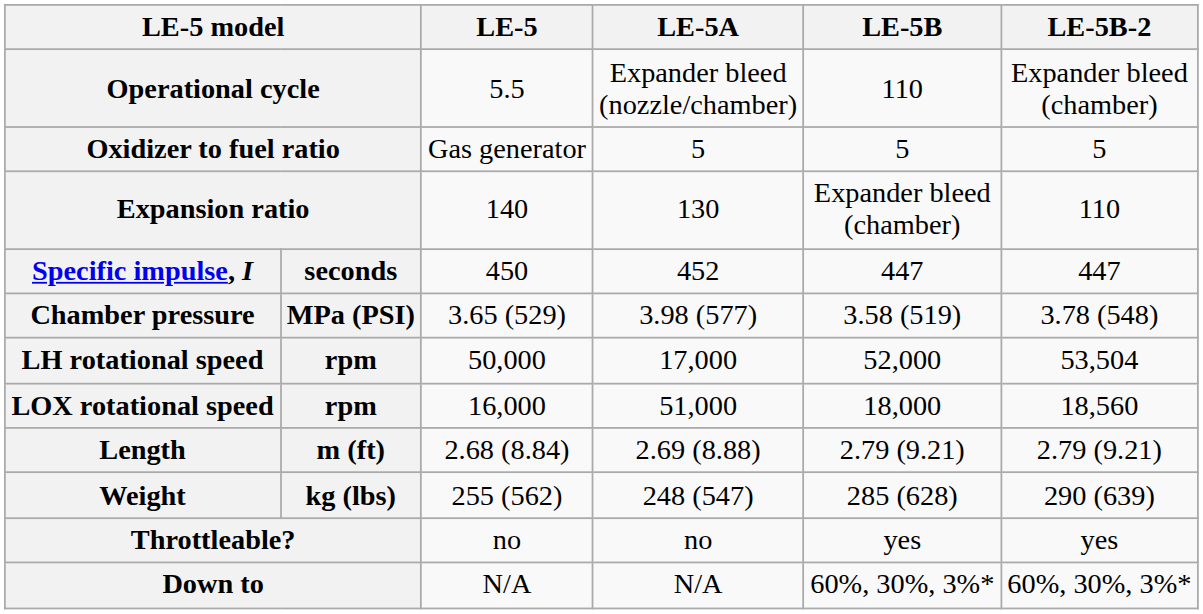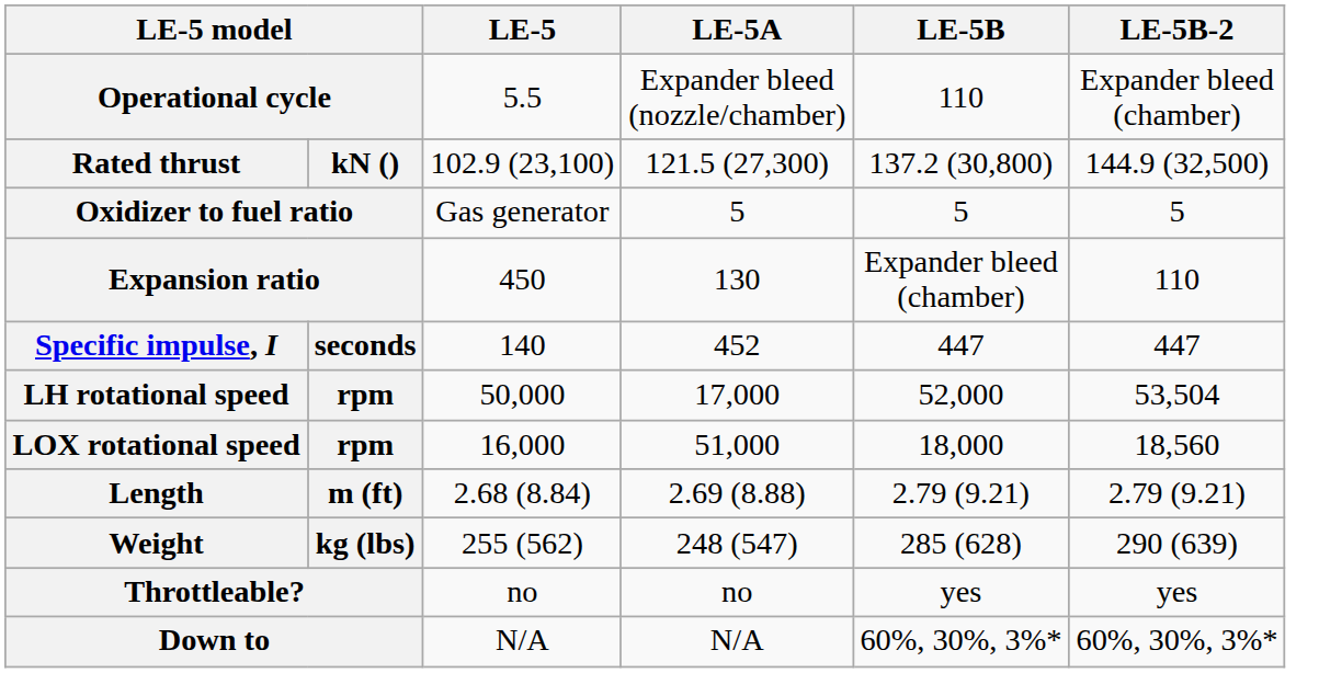+ row: Rated thrust | kN () | 102.9 (23,100) | 121.5 (27,300) | 137.2 (30,800) | 144.9 (32,500)
Expansion ratio | LE-5: 140 -> 450
Specific impulse, I | LE-5: 450 -> 140
- row: Chamber pressure | MPa (PSI) | 3.65 (529) | 3.98 (577) | 3.58 (519) | 3.78 (548)
